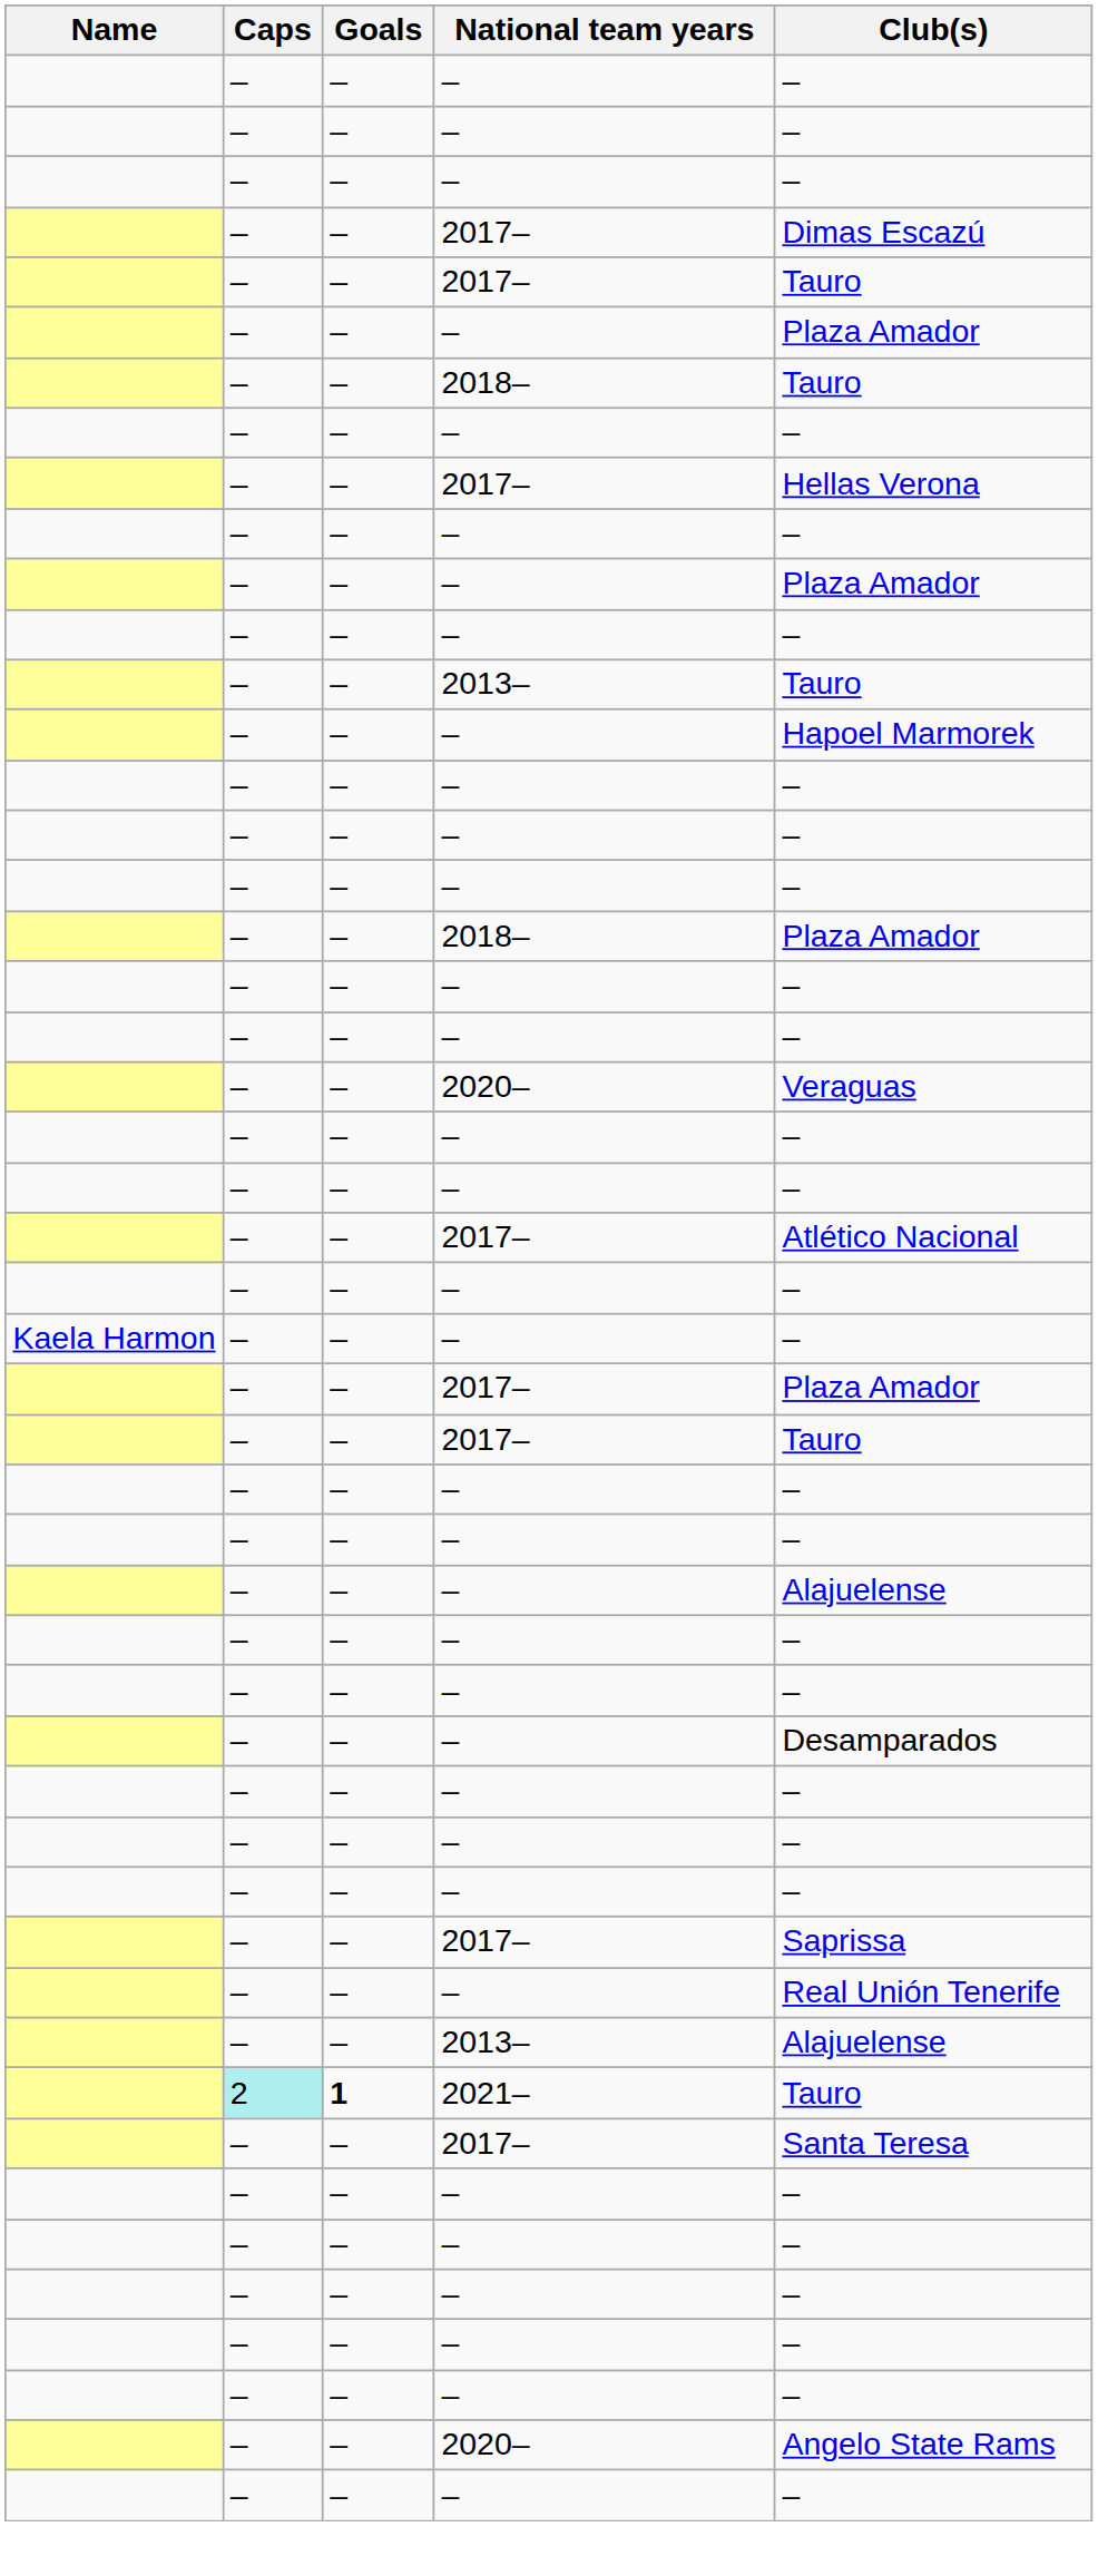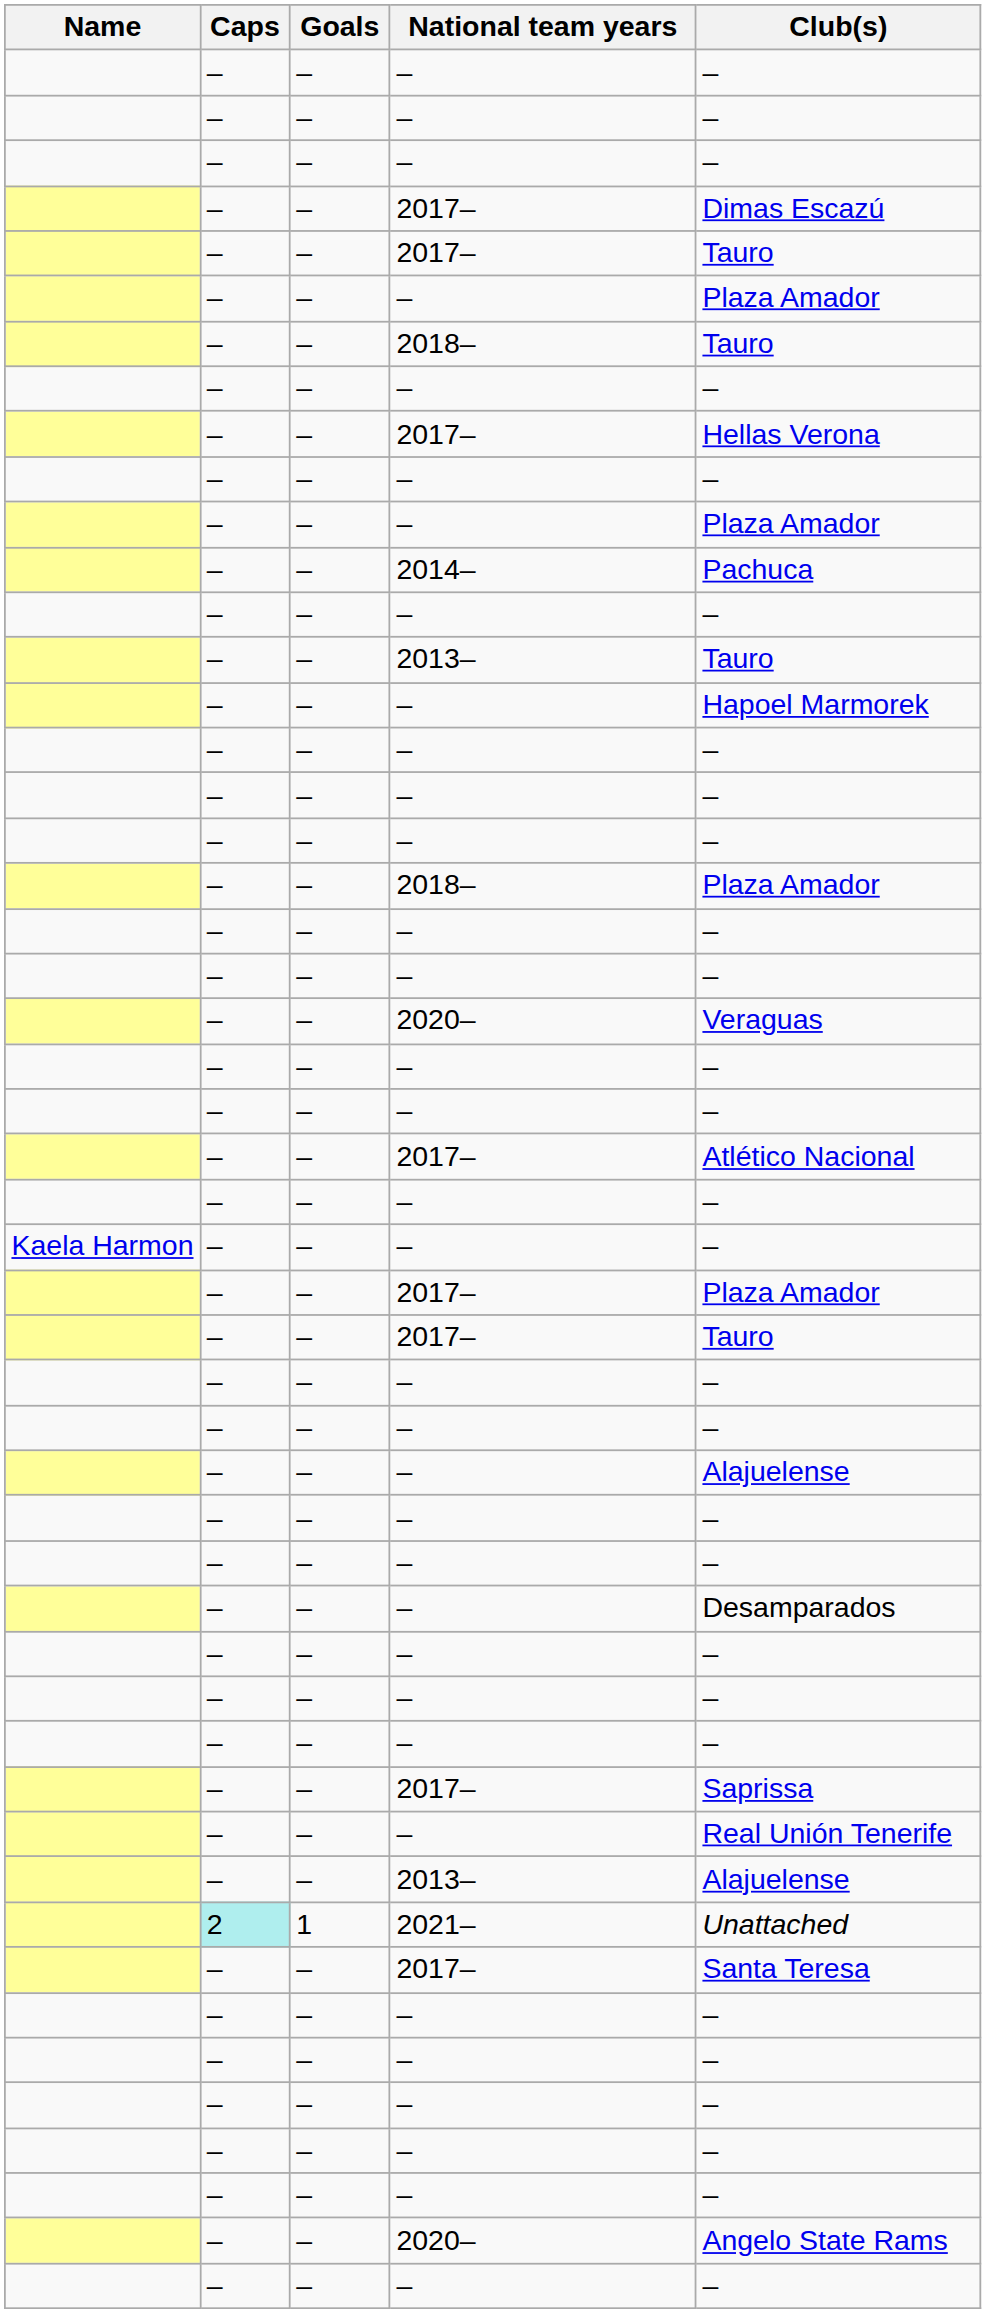+ row: – | – | 2014– | Pachuca
2021– | Goals: bold -> normal
2021– | Club(s): Tauro -> Unattached
